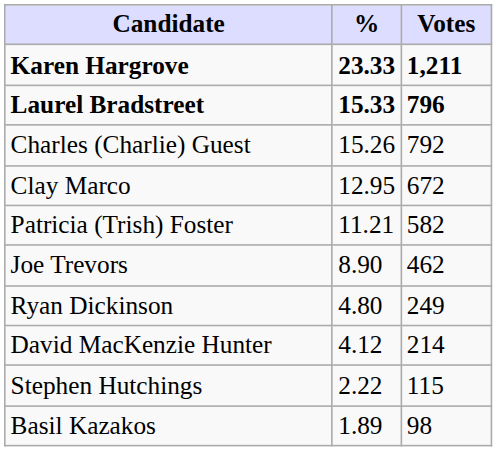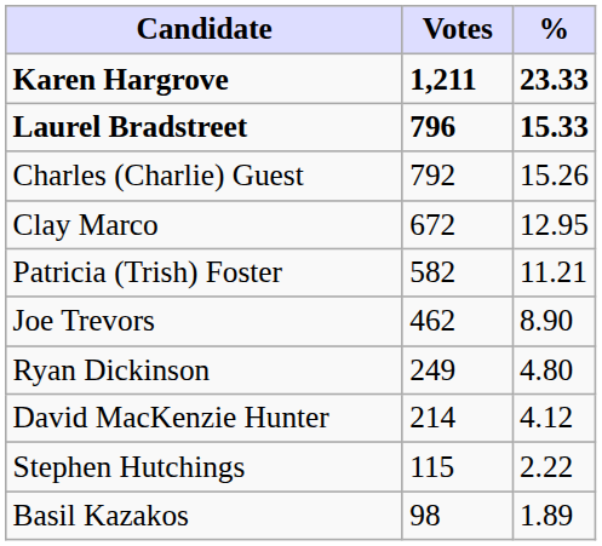columns swapped: Votes <-> %
